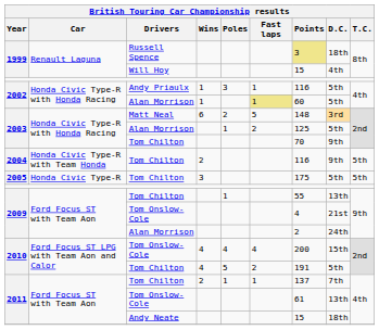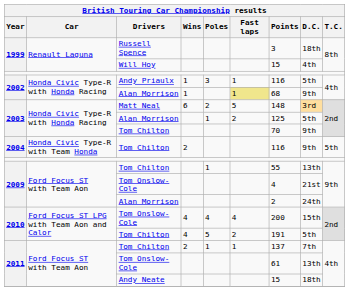1999 / Russell Spence | Points: khaki background -> no background
2002 / Alan Morrison | Points: 60 -> 68
2002 / Alan Morrison | D.C.: 5th -> 9th
- row: 2005 | Honda Civic Type-R | Tom Chilton | 3 | 175 | 5th | 5th
